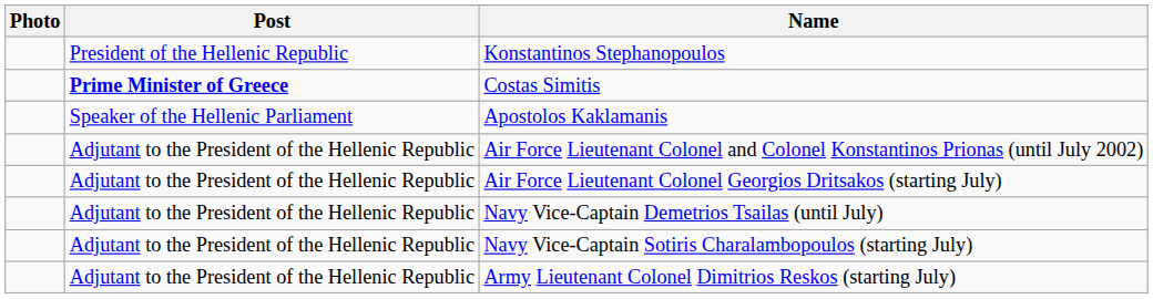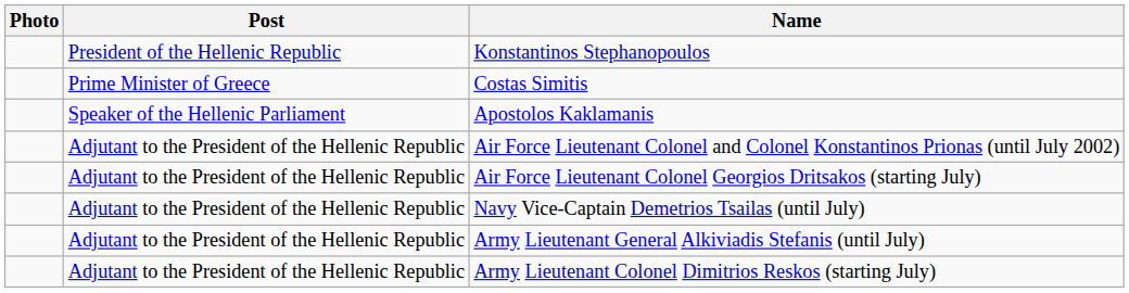Costas Simitis | Post: bold -> normal
- row: Adjutant to the President of the Hellenic Republic | Navy Vice-Captain Sotiris Charalambopoulos (starting July)
+ row: Adjutant to the President of the Hellenic Republic | Army Lieutenant General Alkiviadis Stefanis (until July)
